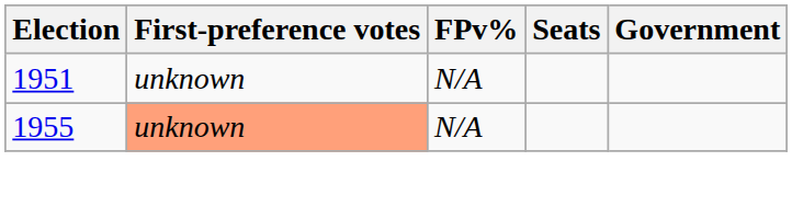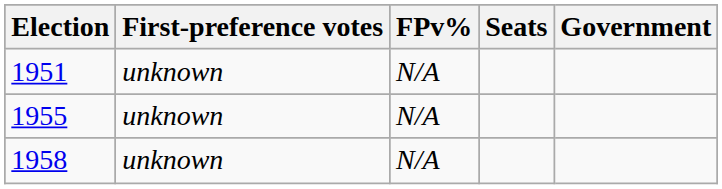1955 | First-preference votes: lightsalmon background -> no background
+ row: 1958 | unknown | N/A
